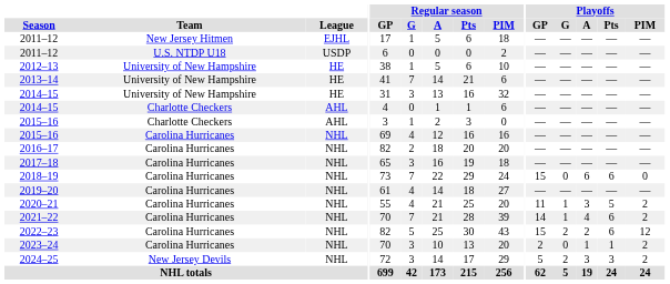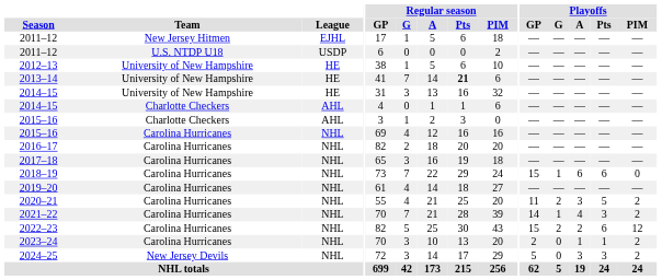2013–14 | Regular season / Pts: normal -> bold
2018–19 | Playoffs / G: 0 -> 1
2020–21 | Playoffs / G: 1 -> 2
2021–22 | Playoffs / Pts: 6 -> 3
2024–25 | Playoffs / G: 2 -> 0
